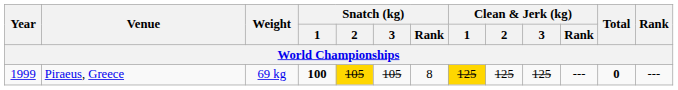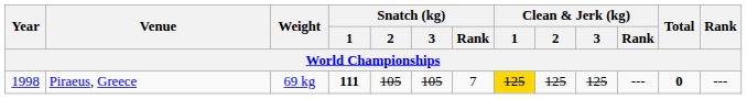Piraeus, Greece | Year: 1999 -> 1998
Piraeus, Greece | Snatch (kg) / 1: 100 -> 111
Piraeus, Greece | Snatch (kg) / 2: gold background -> no background
Piraeus, Greece | Snatch (kg) / Rank: 8 -> 7
